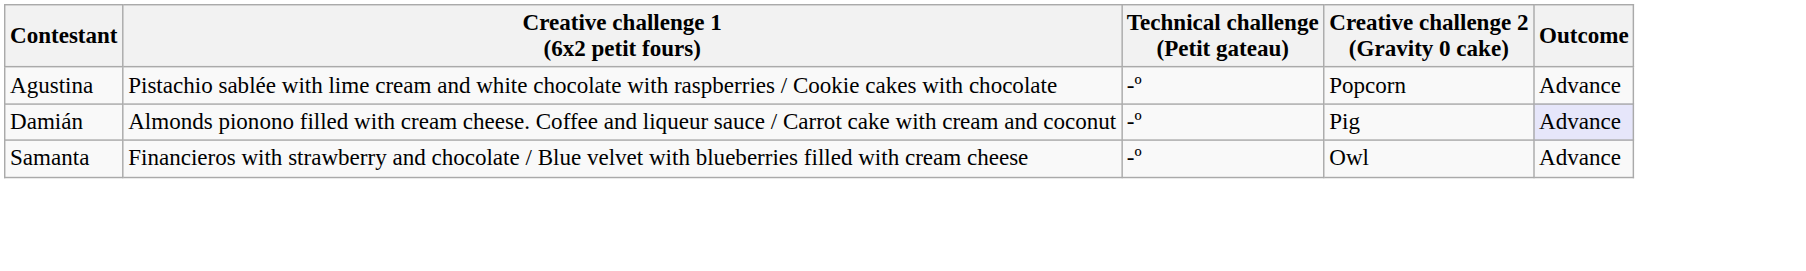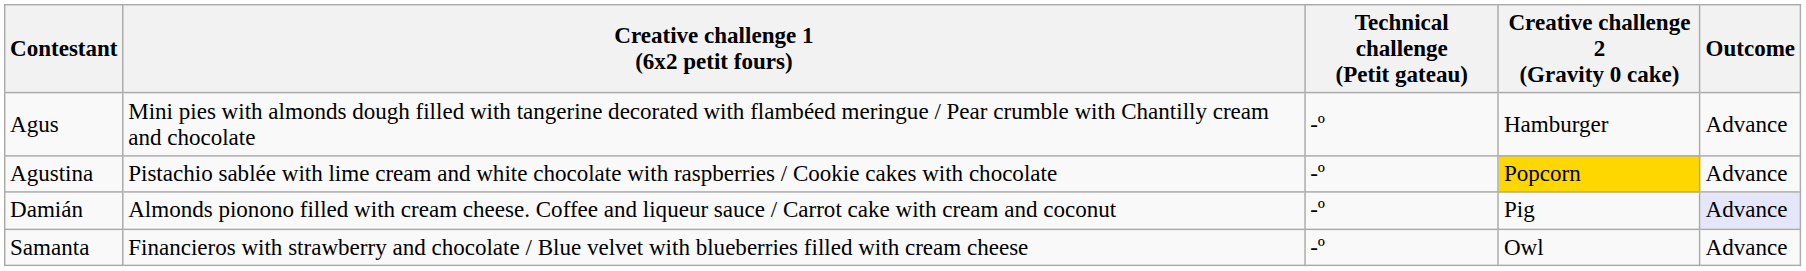+ row: Agus | Mini pies with almonds dough filled with tangerine decorated with flambéed meringue / Pear crumble with Chantilly cream and chocolate | -º | Hamburger | Advance
Agustina | Creative challenge 2 (Gravity 0 cake): no background -> gold background
